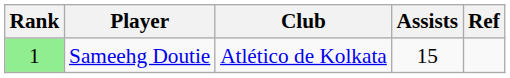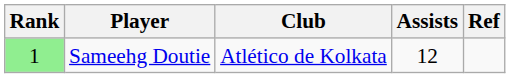Sameehg Doutie | Assists: 15 -> 12
